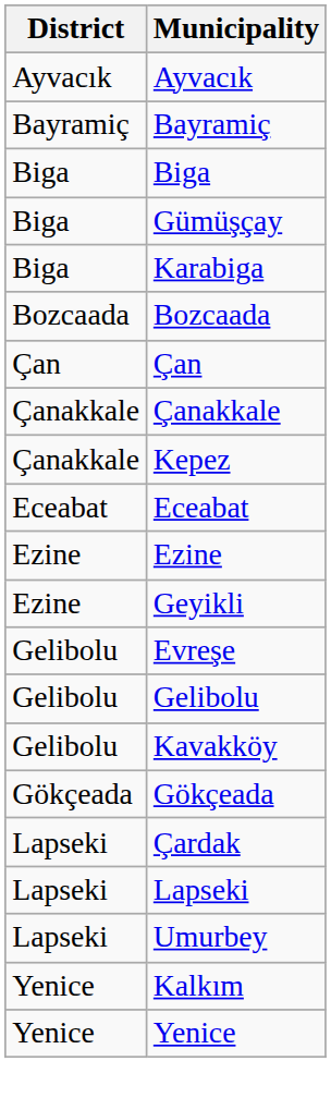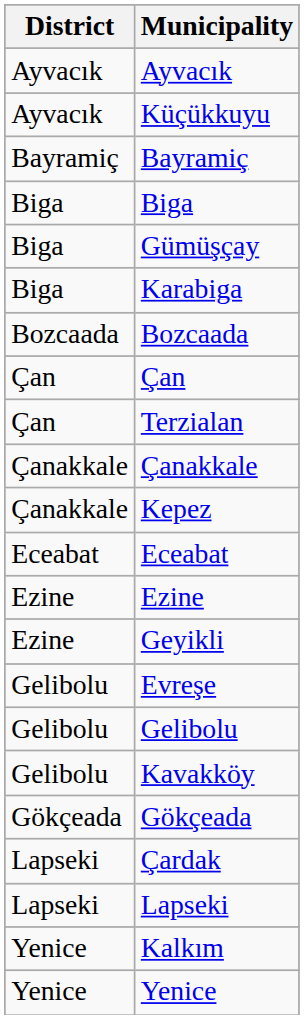+ row: Ayvacık | Küçükkuyu
+ row: Çan | Terzialan
- row: Lapseki | Umurbey
